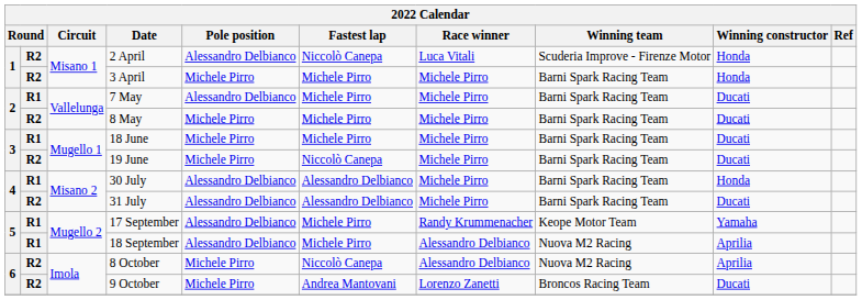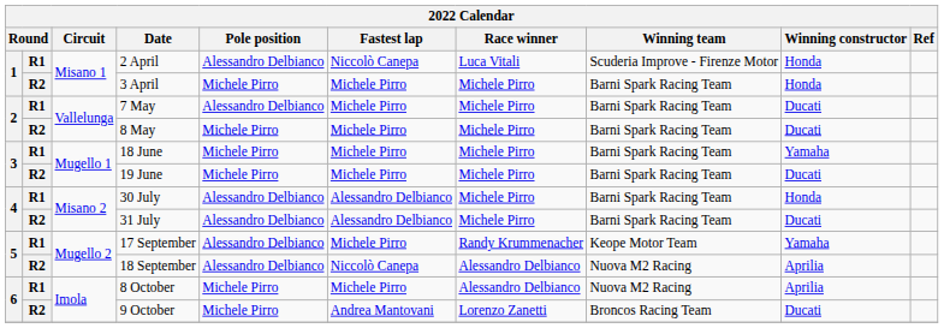2 April | column 2: R2 -> R1
18 June | Winning constructor: Ducati -> Yamaha
19 June | Fastest lap: Niccolò Canepa -> Michele Pirro
18 September | column 2: R1 -> R2
18 September | Fastest lap: Michele Pirro -> Niccolò Canepa
8 October | column 2: R2 -> R1
8 October | Fastest lap: Niccolò Canepa -> Michele Pirro
